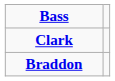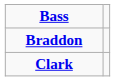rows swapped: Braddon <-> Clark
